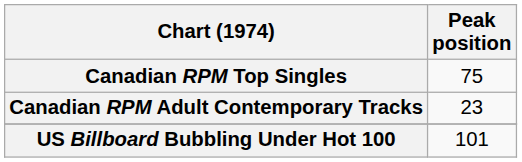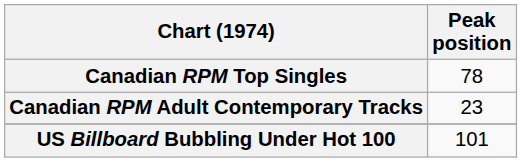Canadian RPM Top Singles | Peak position: 75 -> 78
